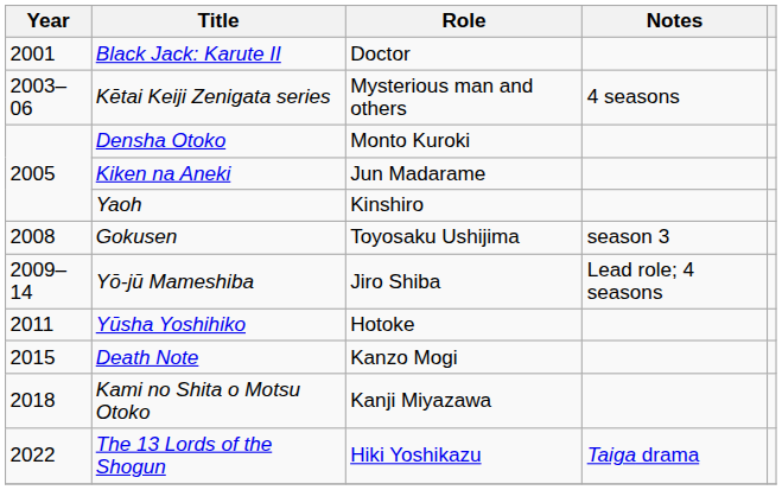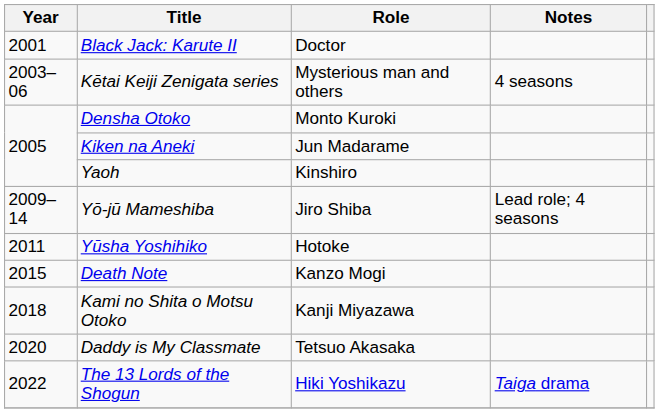- row: 2008 | Gokusen | Toyosaku Ushijima | season 3
+ row: 2020 | Daddy is My Classmate | Tetsuo Akasaka
